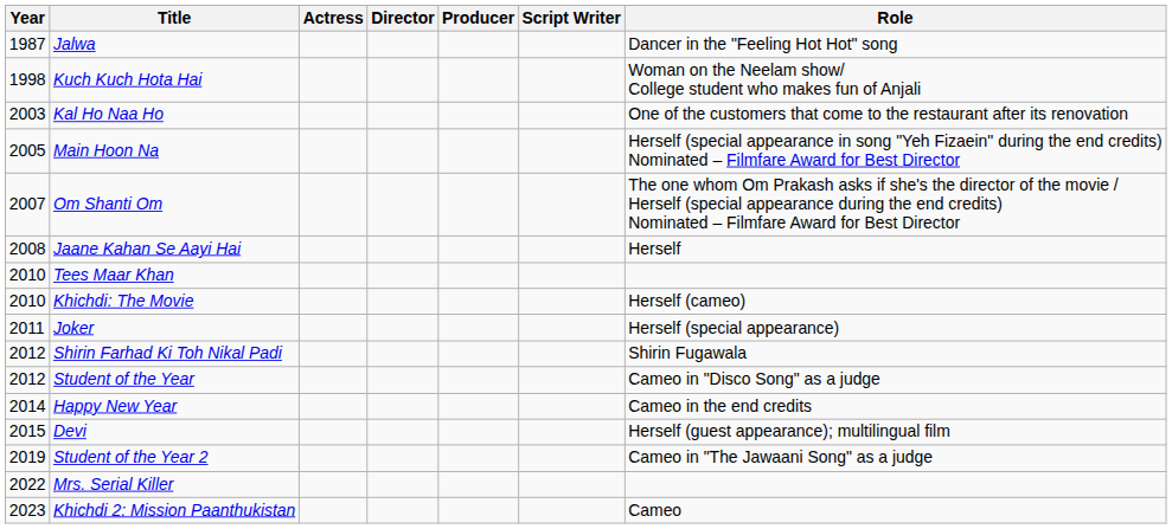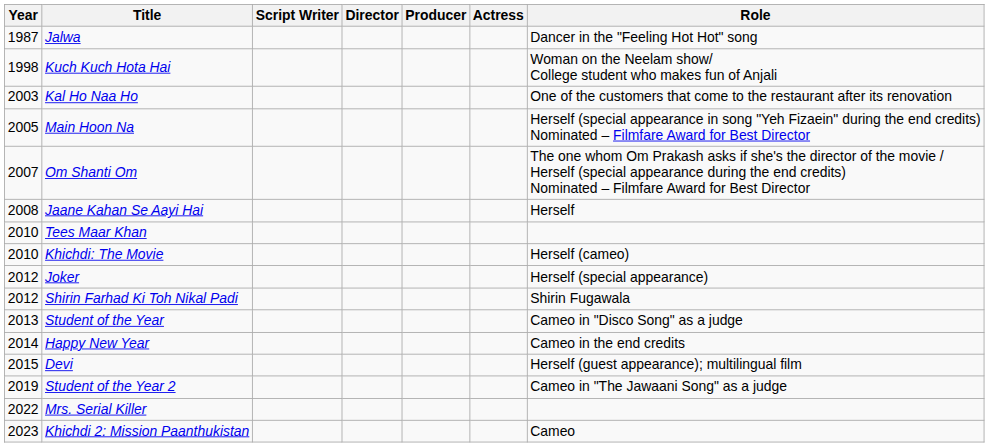columns swapped: Actress <-> Script Writer
Joker | Year: 2011 -> 2012
Student of the Year | Year: 2012 -> 2013
